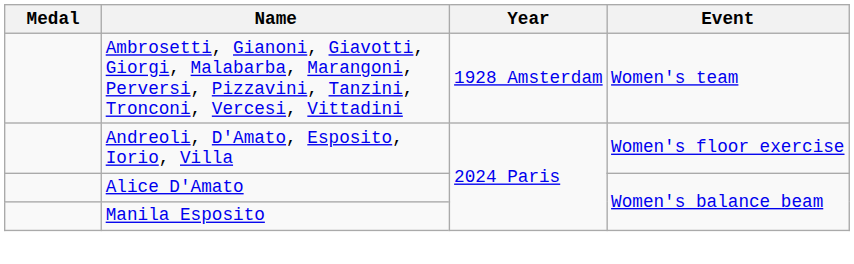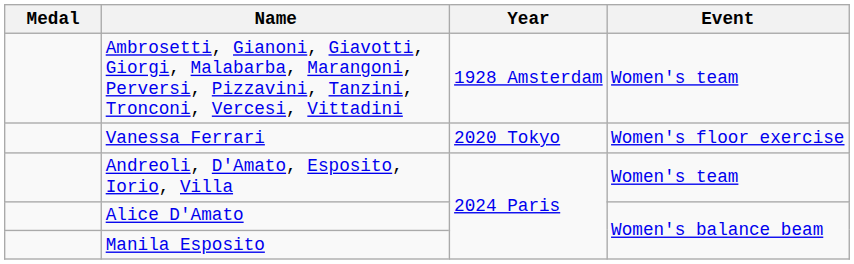+ row: Vanessa Ferrari | 2020 Tokyo | Women's floor exercise
Andreoli, D'Amato, Esposito, Iorio, Villa | Event: Women's floor exercise -> Women's team
